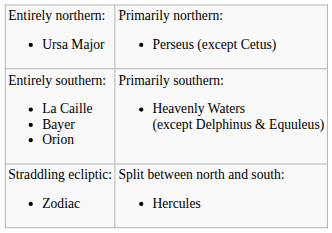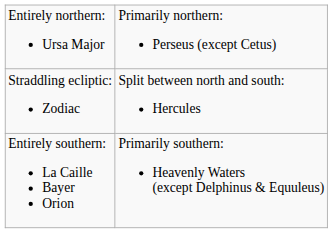rows swapped: Straddling ecliptic: Zodiac <-> Entirely southern: La Caille Bayer Orion
